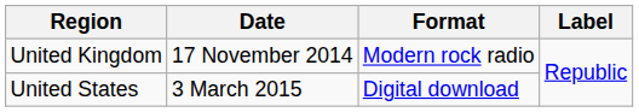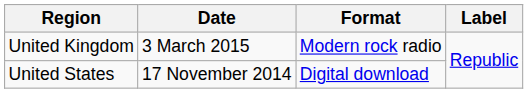United Kingdom | Date: 17 November 2014 -> 3 March 2015
United States | Date: 3 March 2015 -> 17 November 2014
